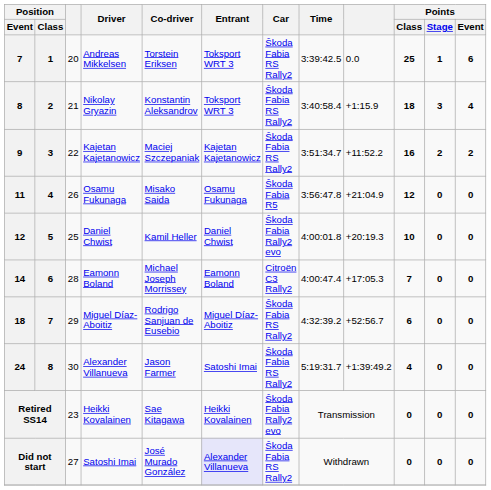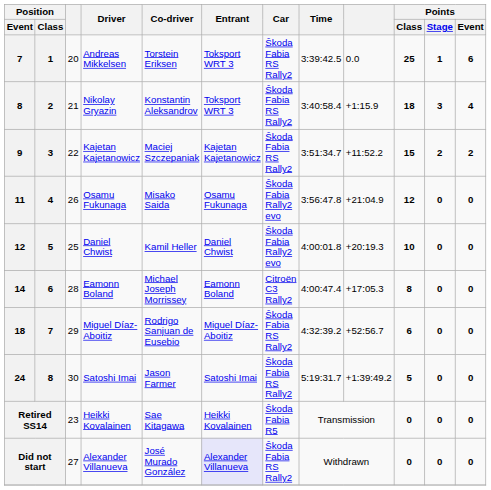9 | Points / Class: 16 -> 15
11 | Car: Škoda Fabia R5 -> Škoda Fabia Rally2 evo
14 | Points / Class: 7 -> 8
24 | Driver: Alexander Villanueva -> Satoshi Imai
24 | Points / Class: 4 -> 5
Retired SS14 | Car: Škoda Fabia Rally2 evo -> Škoda Fabia R5
Did not start | Driver: Satoshi Imai -> Alexander Villanueva
